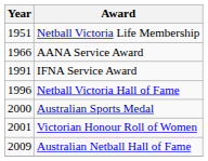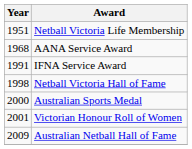AANA Service Award | Year: 1966 -> 1968
Netball Victoria Hall of Fame | Year: 1996 -> 1998
